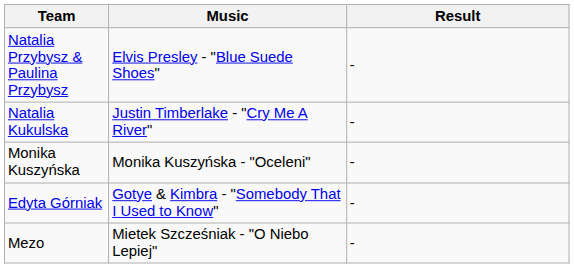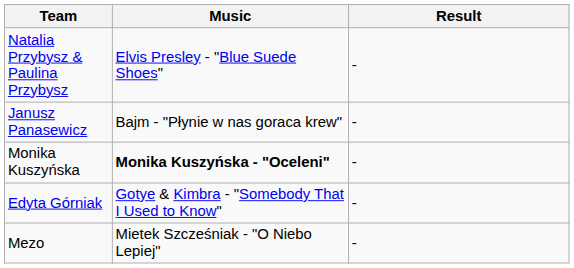+ row: Janusz Panasewicz | Bajm - "Płynie w nas goraca krew" | -
- row: Natalia Kukulska | Justin Timberlake - "Cry Me A River" | -
Monika Kuszyńska | Music: normal -> bold
